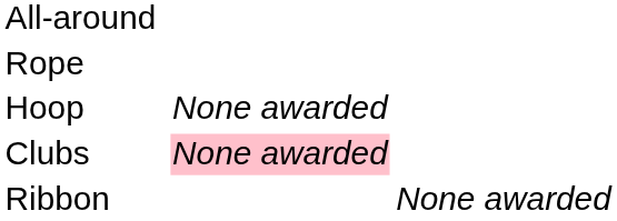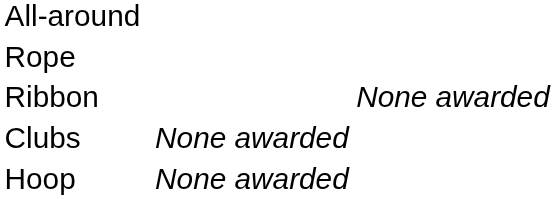rows swapped: Hoop <-> Ribbon
Clubs | column 3: pink background -> no background
